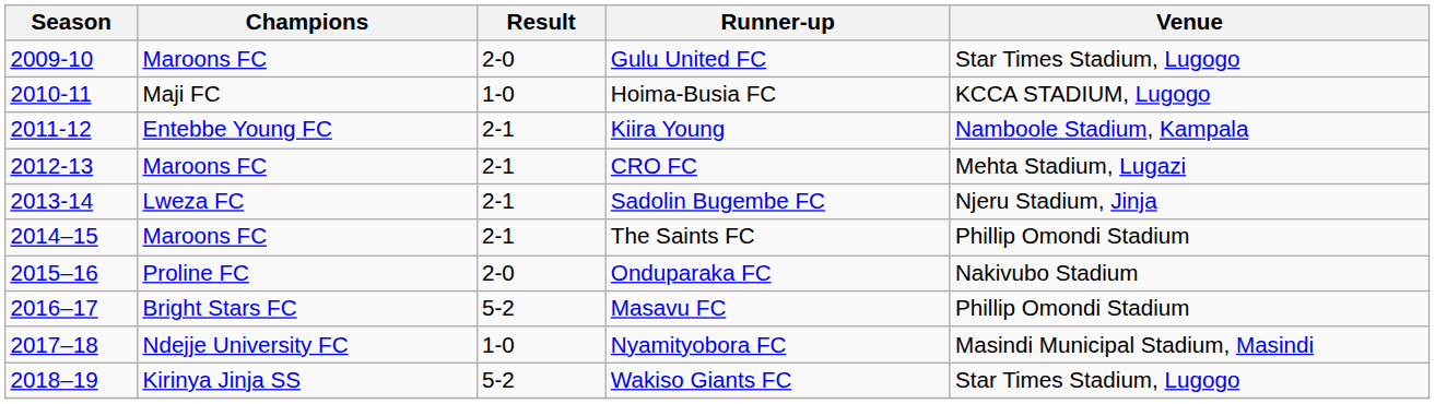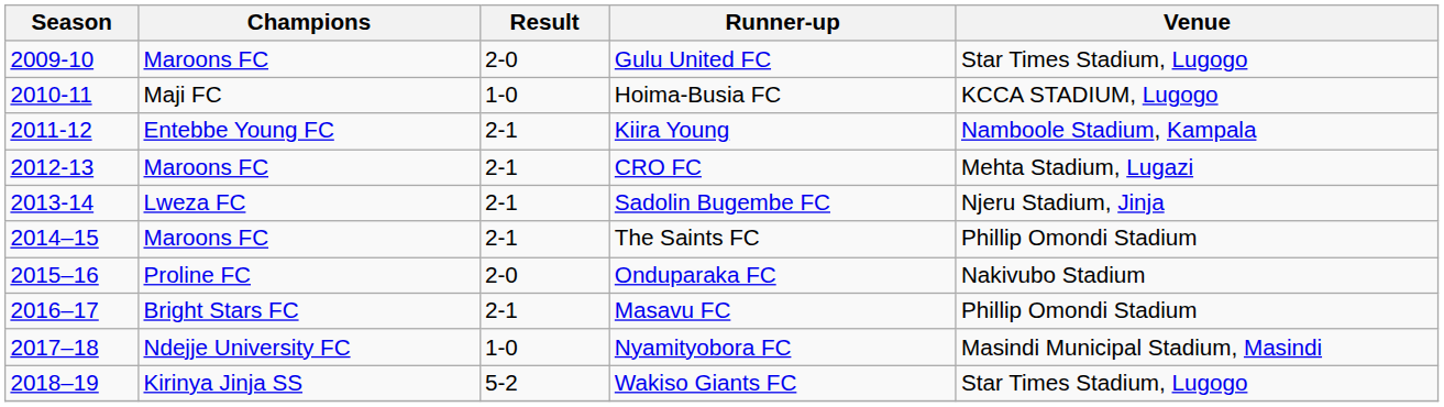Masavu FC | Result: 5-2 -> 2-1
